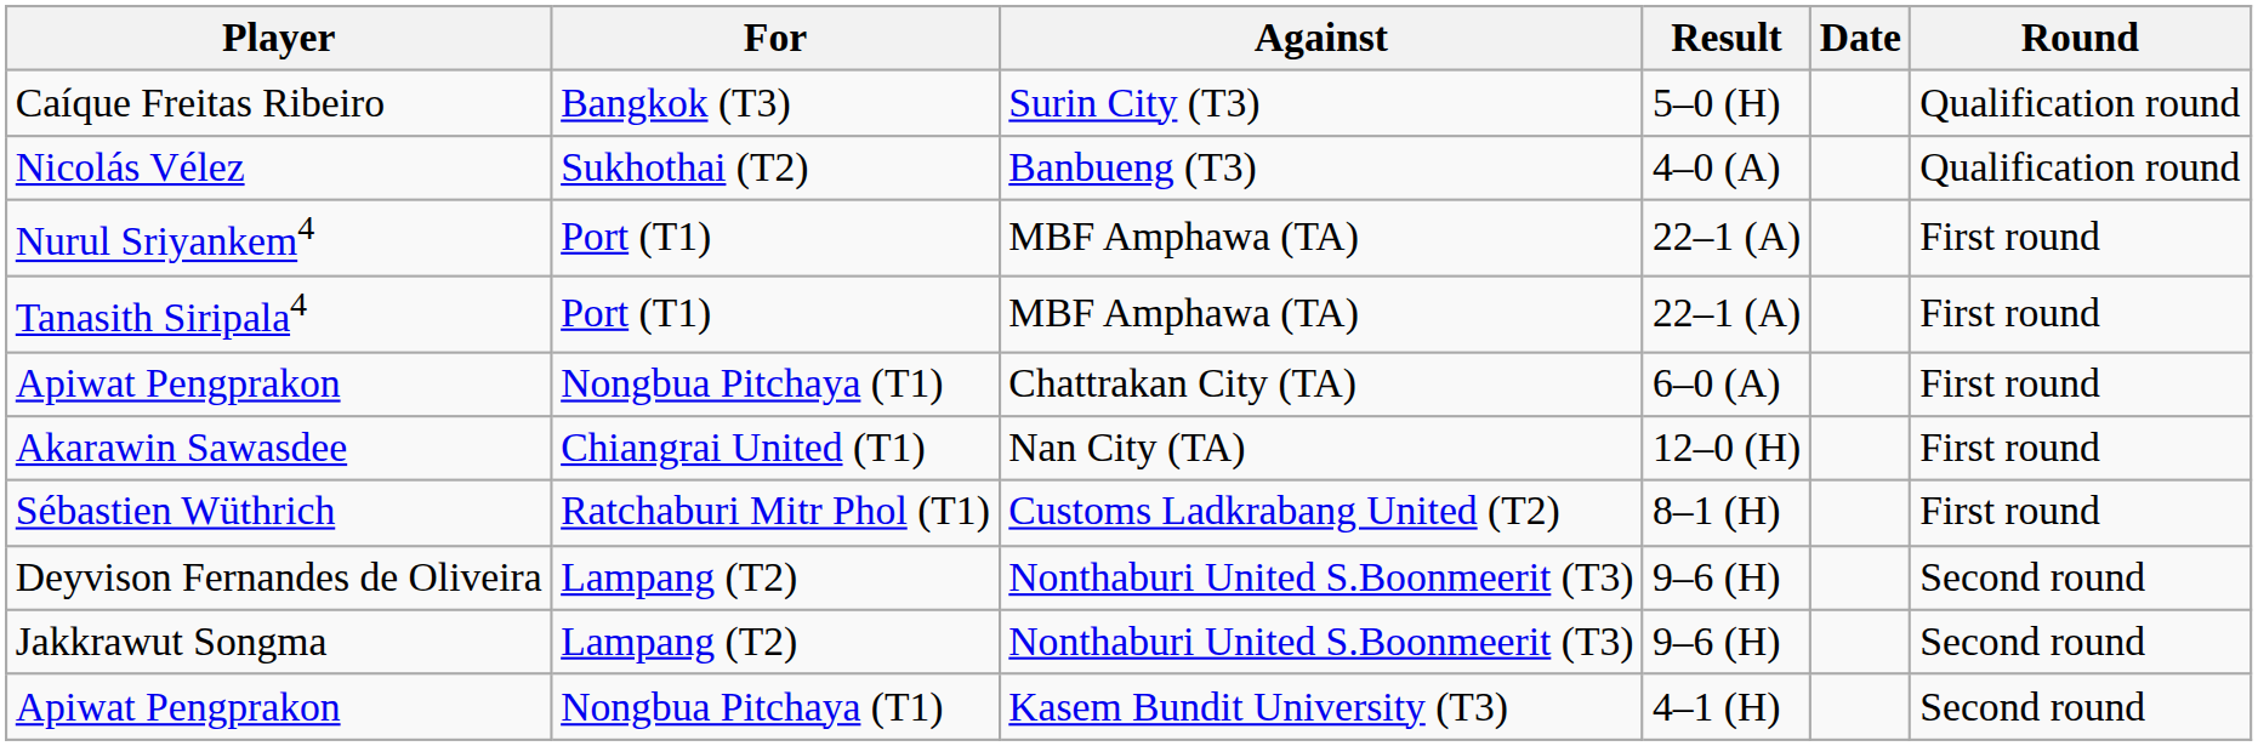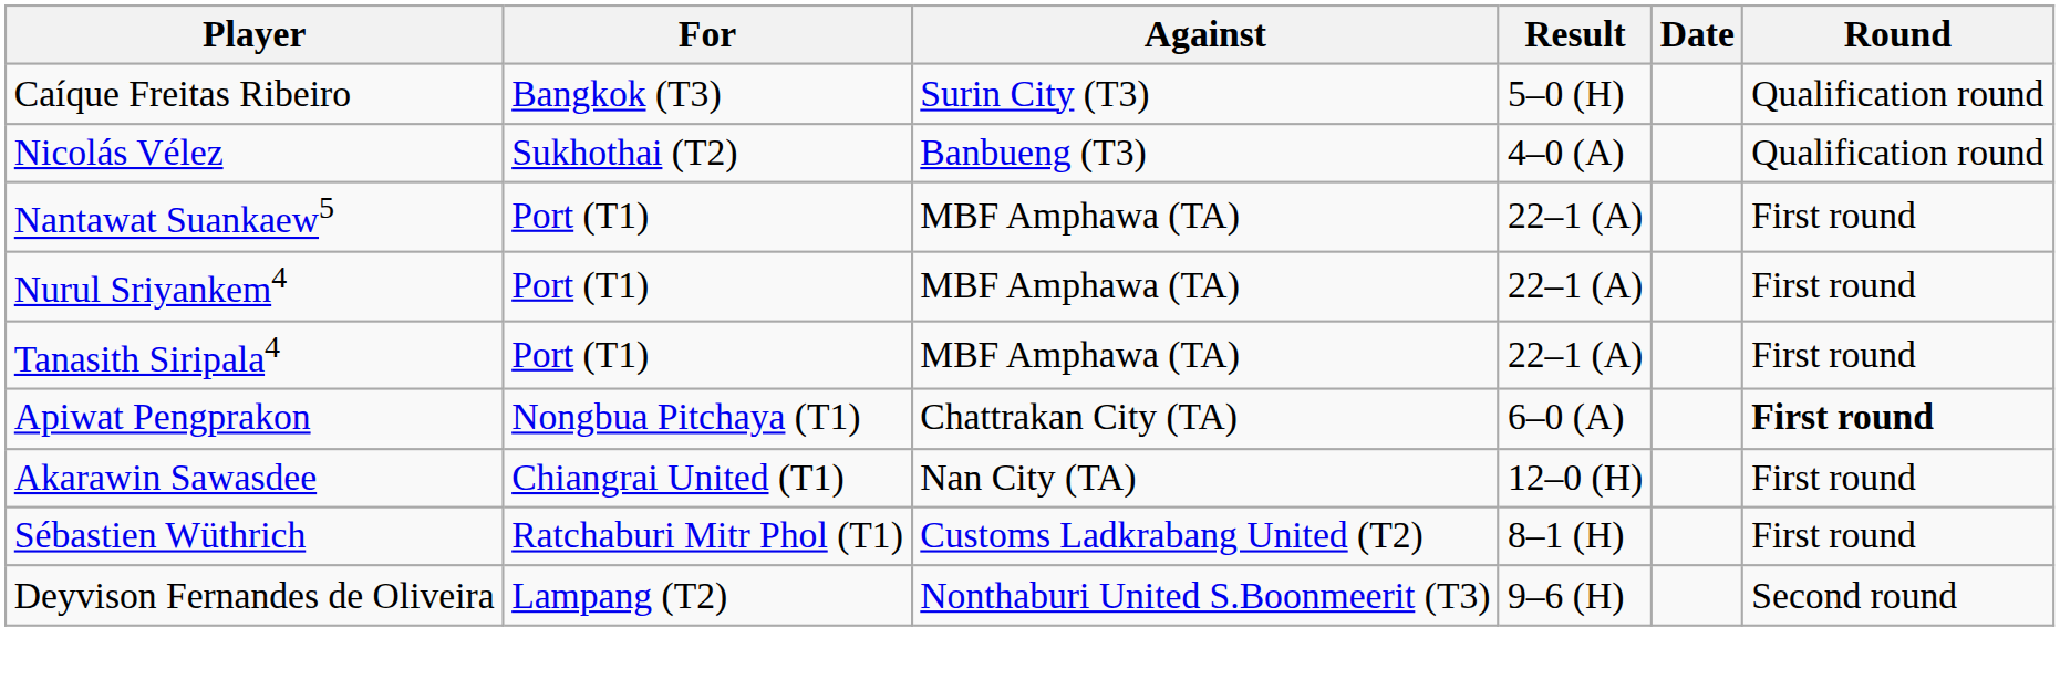+ row: Nantawat Suankaew5 | Port (T1) | MBF Amphawa (TA) | 22–1 (A) | First round
Apiwat Pengprakon / Chattrakan City (TA) | Round: normal -> bold
- row: Jakkrawut Songma | Lampang (T2) | Nonthaburi United S.Boonmeerit (T3) | 9–6 (H) | Second round
- row: Apiwat Pengprakon | Nongbua Pitchaya (T1) | Kasem Bundit University (T3) | 4–1 (H) | Second round
